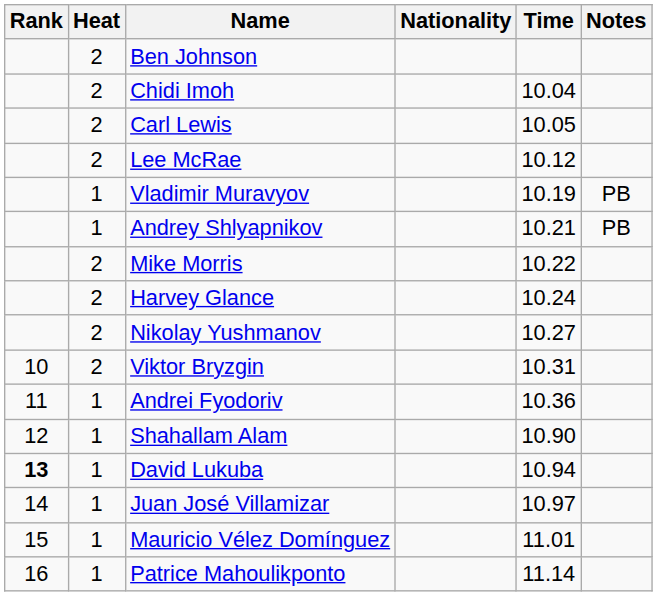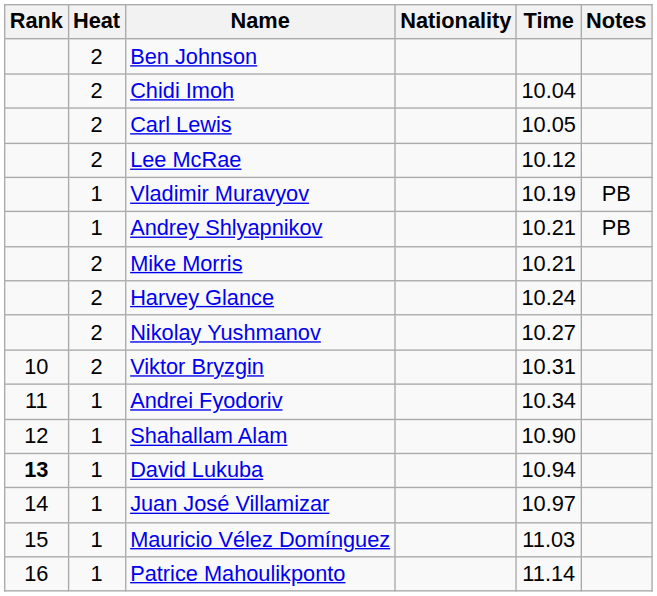Mike Morris | Time: 10.22 -> 10.21
Andrei Fyodoriv | Time: 10.36 -> 10.34
Mauricio Vélez Domínguez | Time: 11.01 -> 11.03
